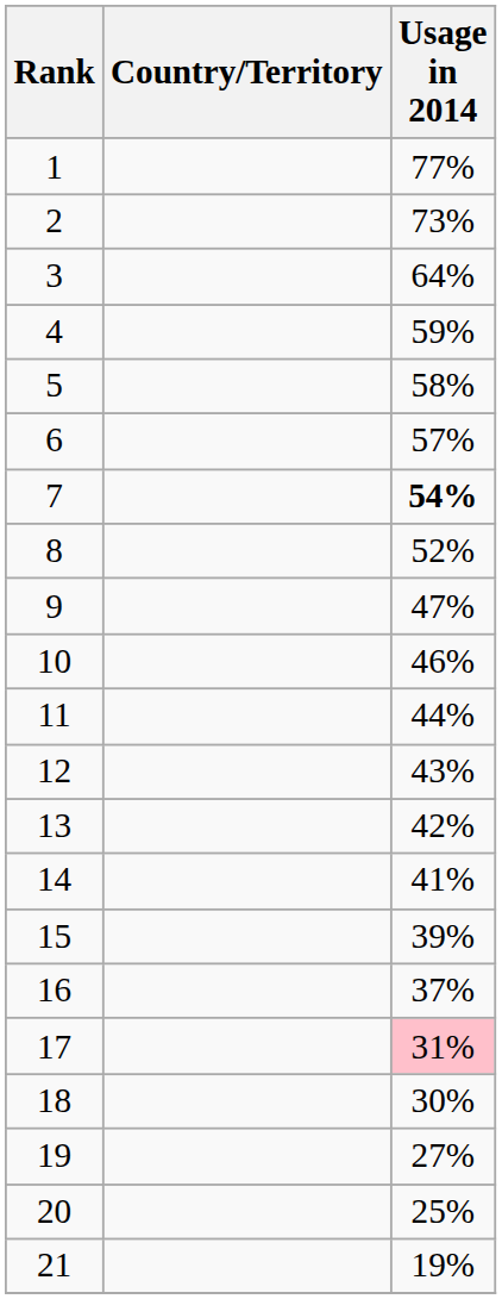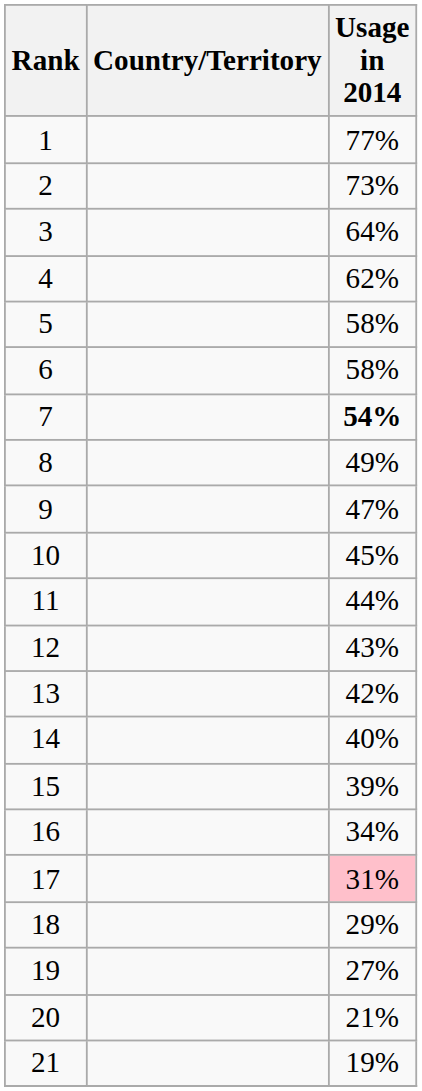4 | Usage in 2014: 59% -> 62%
6 | Usage in 2014: 57% -> 58%
8 | Usage in 2014: 52% -> 49%
10 | Usage in 2014: 46% -> 45%
14 | Usage in 2014: 41% -> 40%
16 | Usage in 2014: 37% -> 34%
18 | Usage in 2014: 30% -> 29%
20 | Usage in 2014: 25% -> 21%
